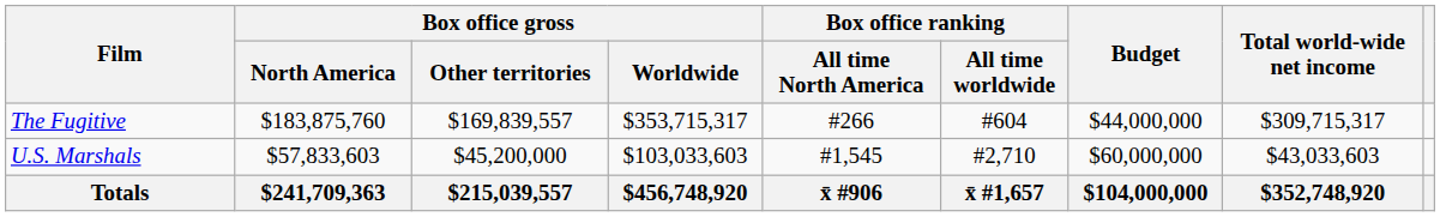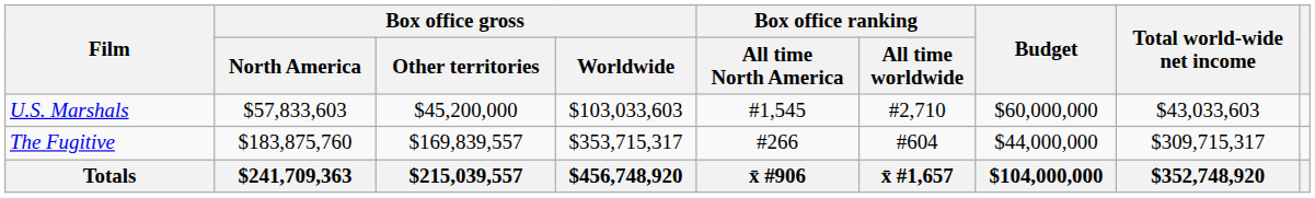rows swapped: The Fugitive <-> U.S. Marshals
